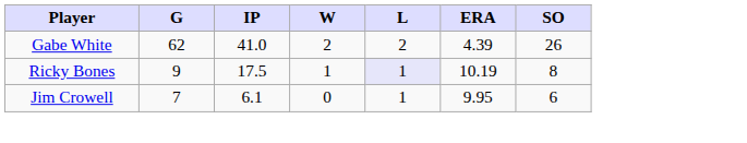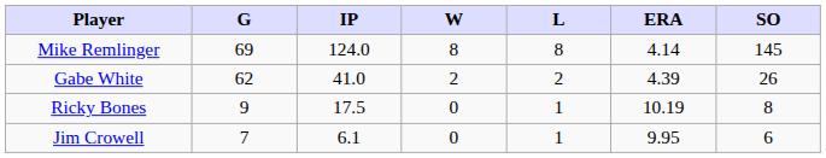+ row: Mike Remlinger | 69 | 124.0 | 8 | 8 | 4.14 | 145
Ricky Bones | W: 1 -> 0
Ricky Bones | L: lavender background -> no background
